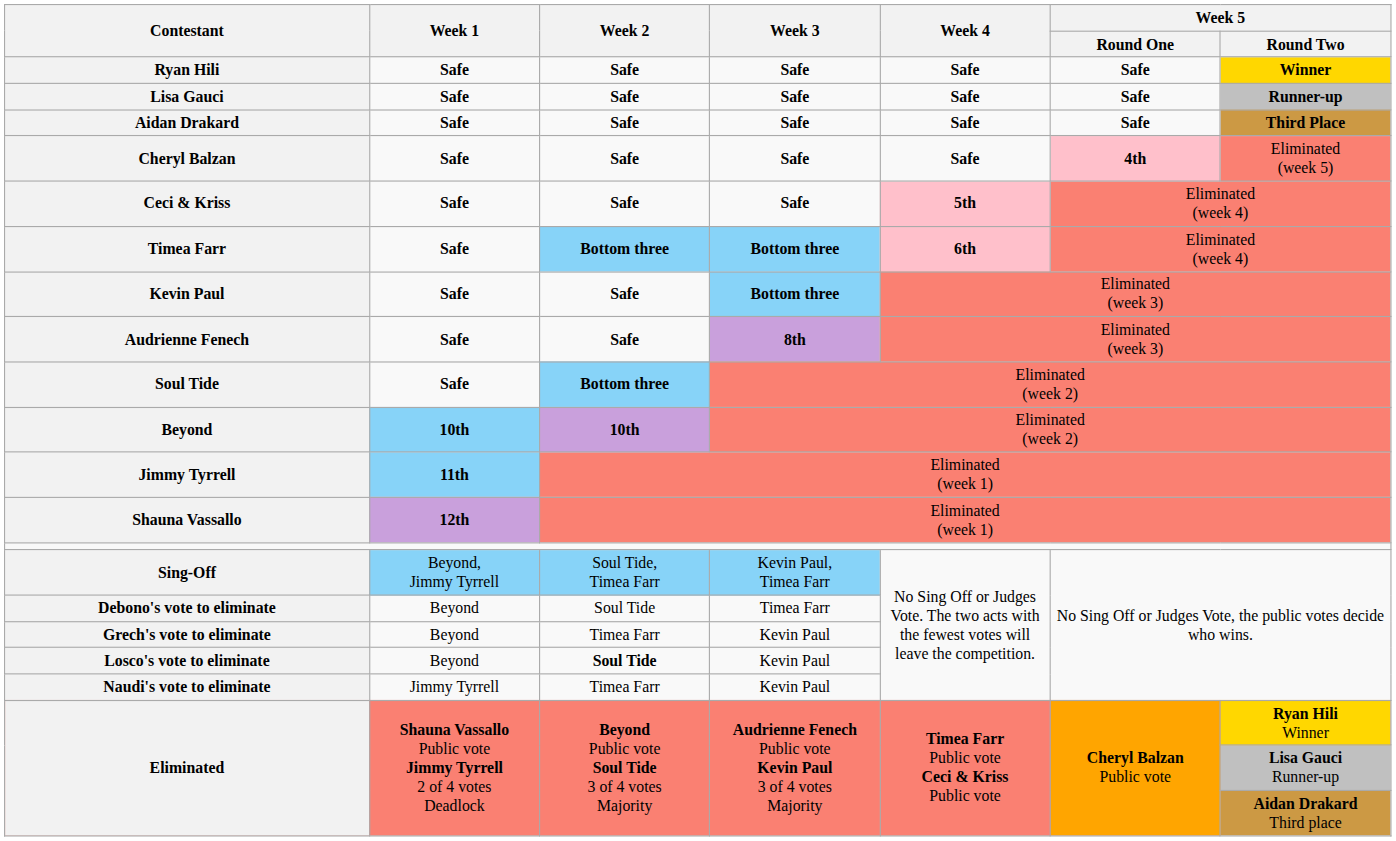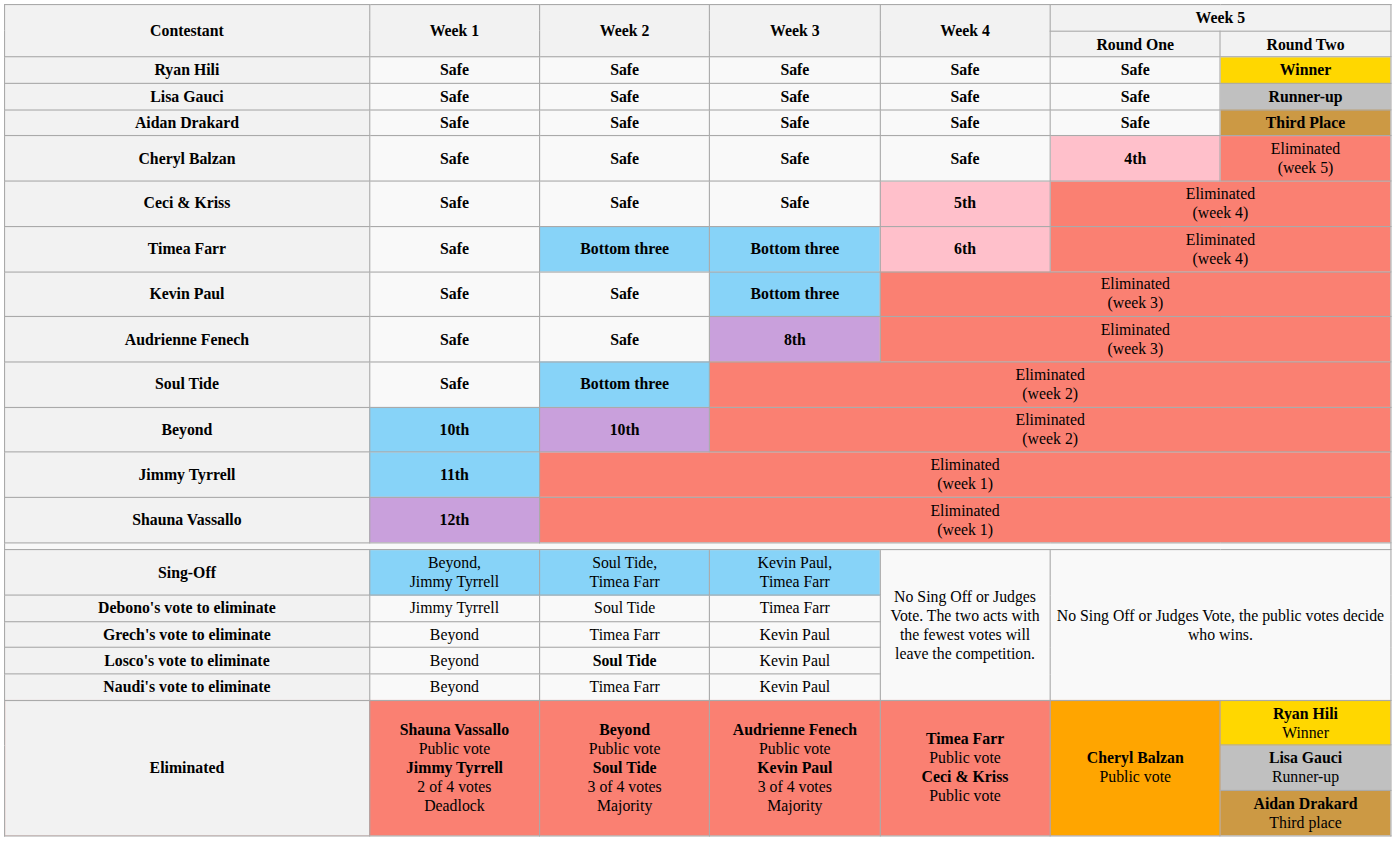Debono's vote to eliminate | Week 1: Beyond -> Jimmy Tyrrell
Naudi's vote to eliminate | Week 1: Jimmy Tyrrell -> Beyond
